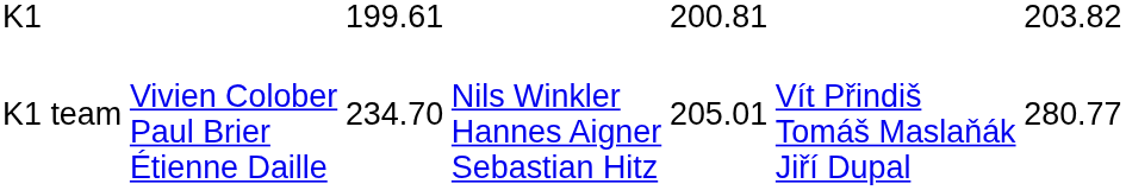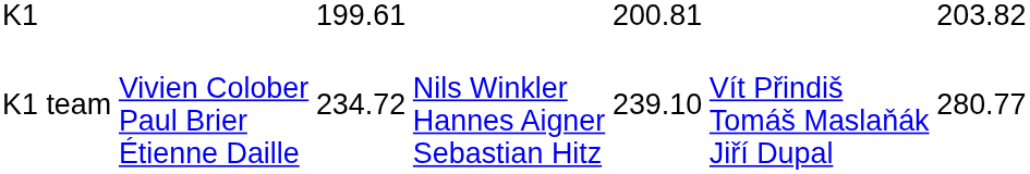K1 team | column 3: 234.70 -> 234.72
K1 team | column 5: 205.01 -> 239.10
